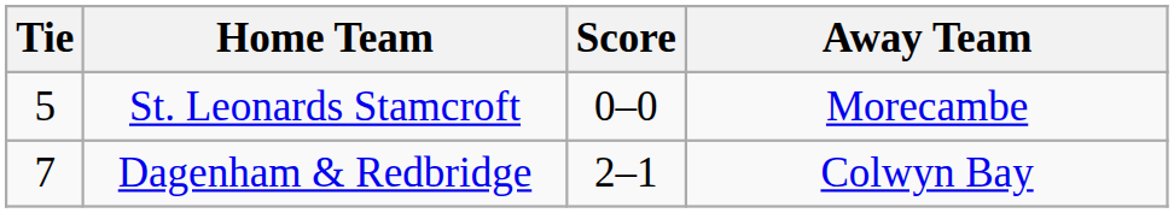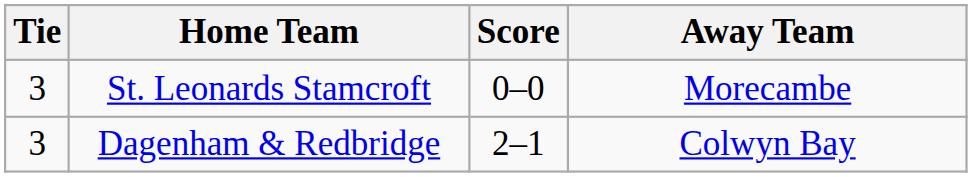St. Leonards Stamcroft | Tie: 5 -> 3
Dagenham & Redbridge | Tie: 7 -> 3
